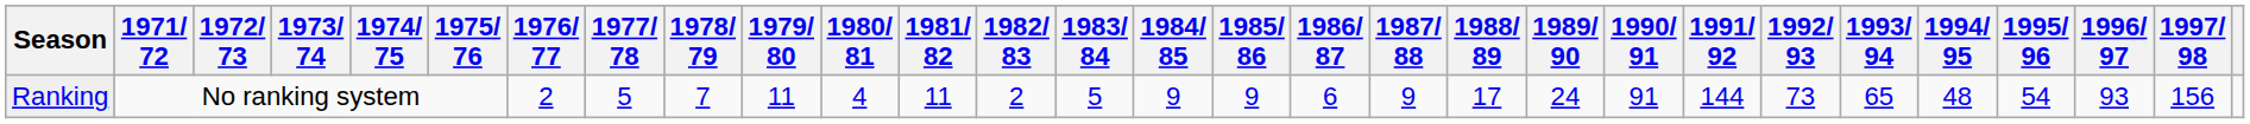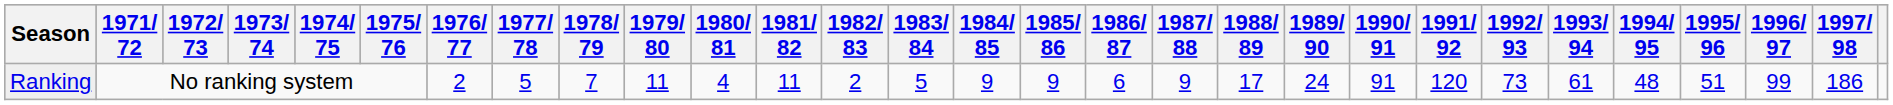Ranking | 1991/ 92: 144 -> 120
Ranking | 1993/ 94: 65 -> 61
Ranking | 1995/ 96: 54 -> 51
Ranking | 1996/ 97: 93 -> 99
Ranking | 1997/ 98: 156 -> 186
